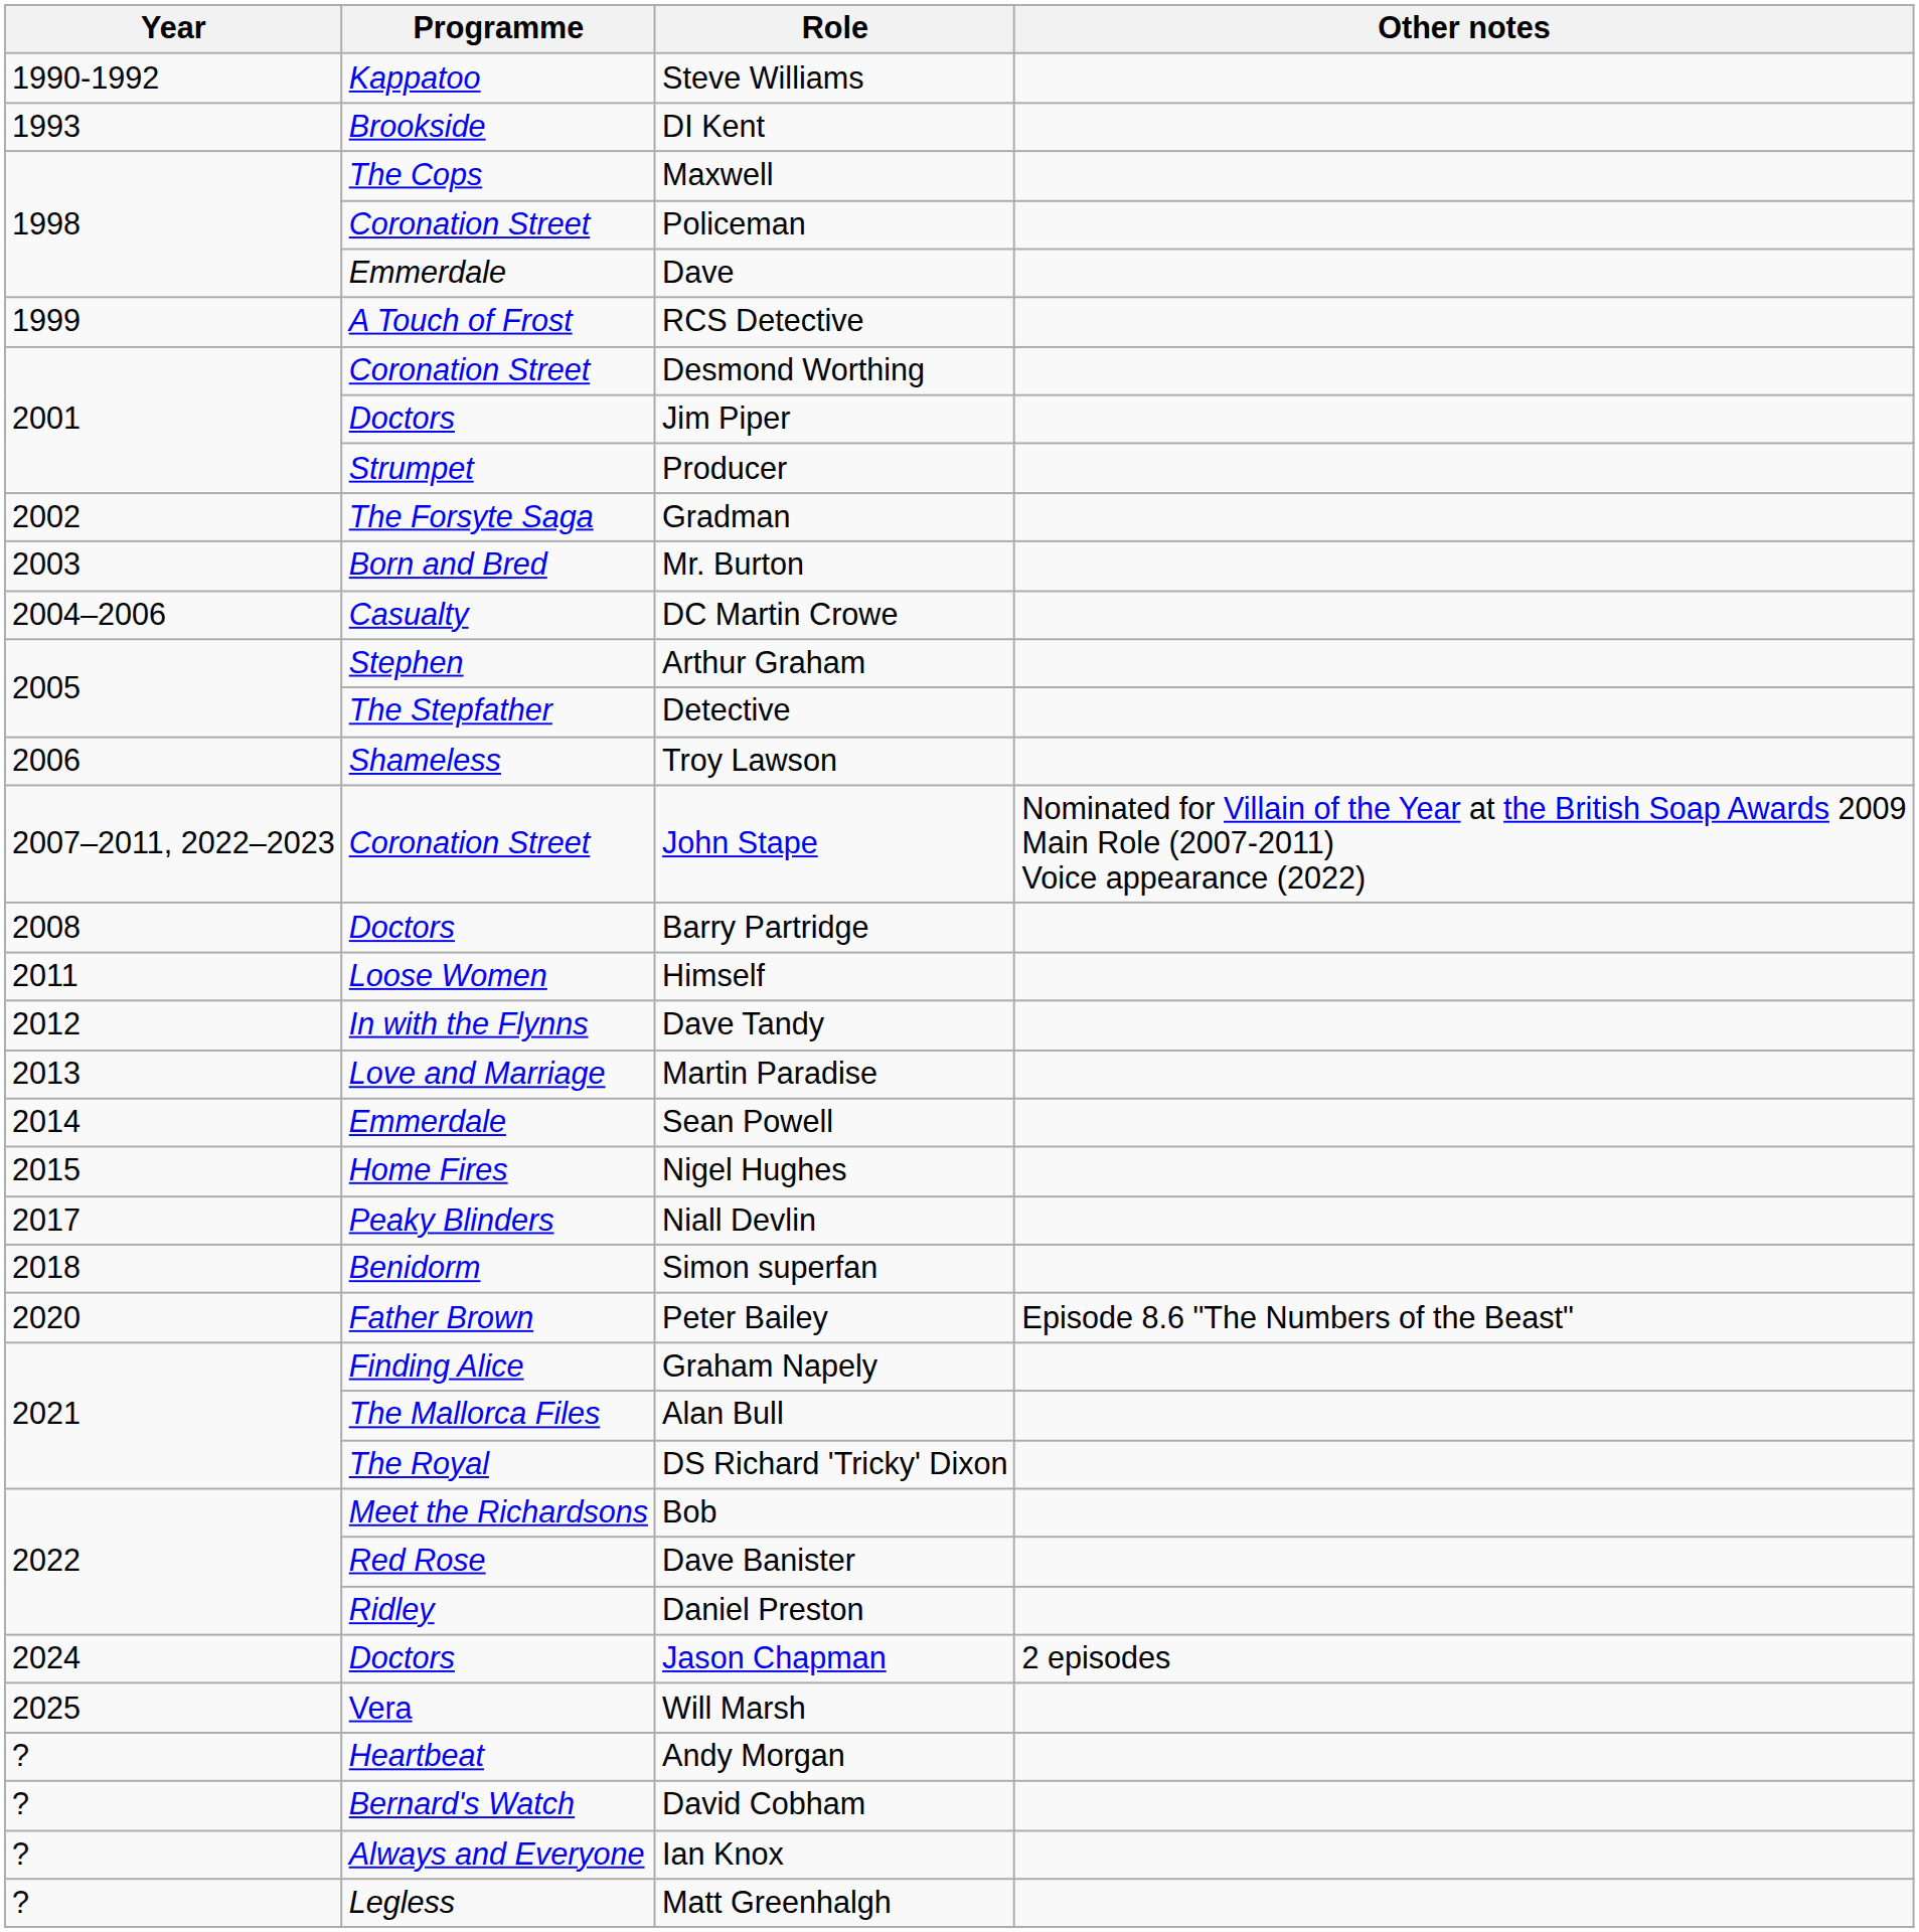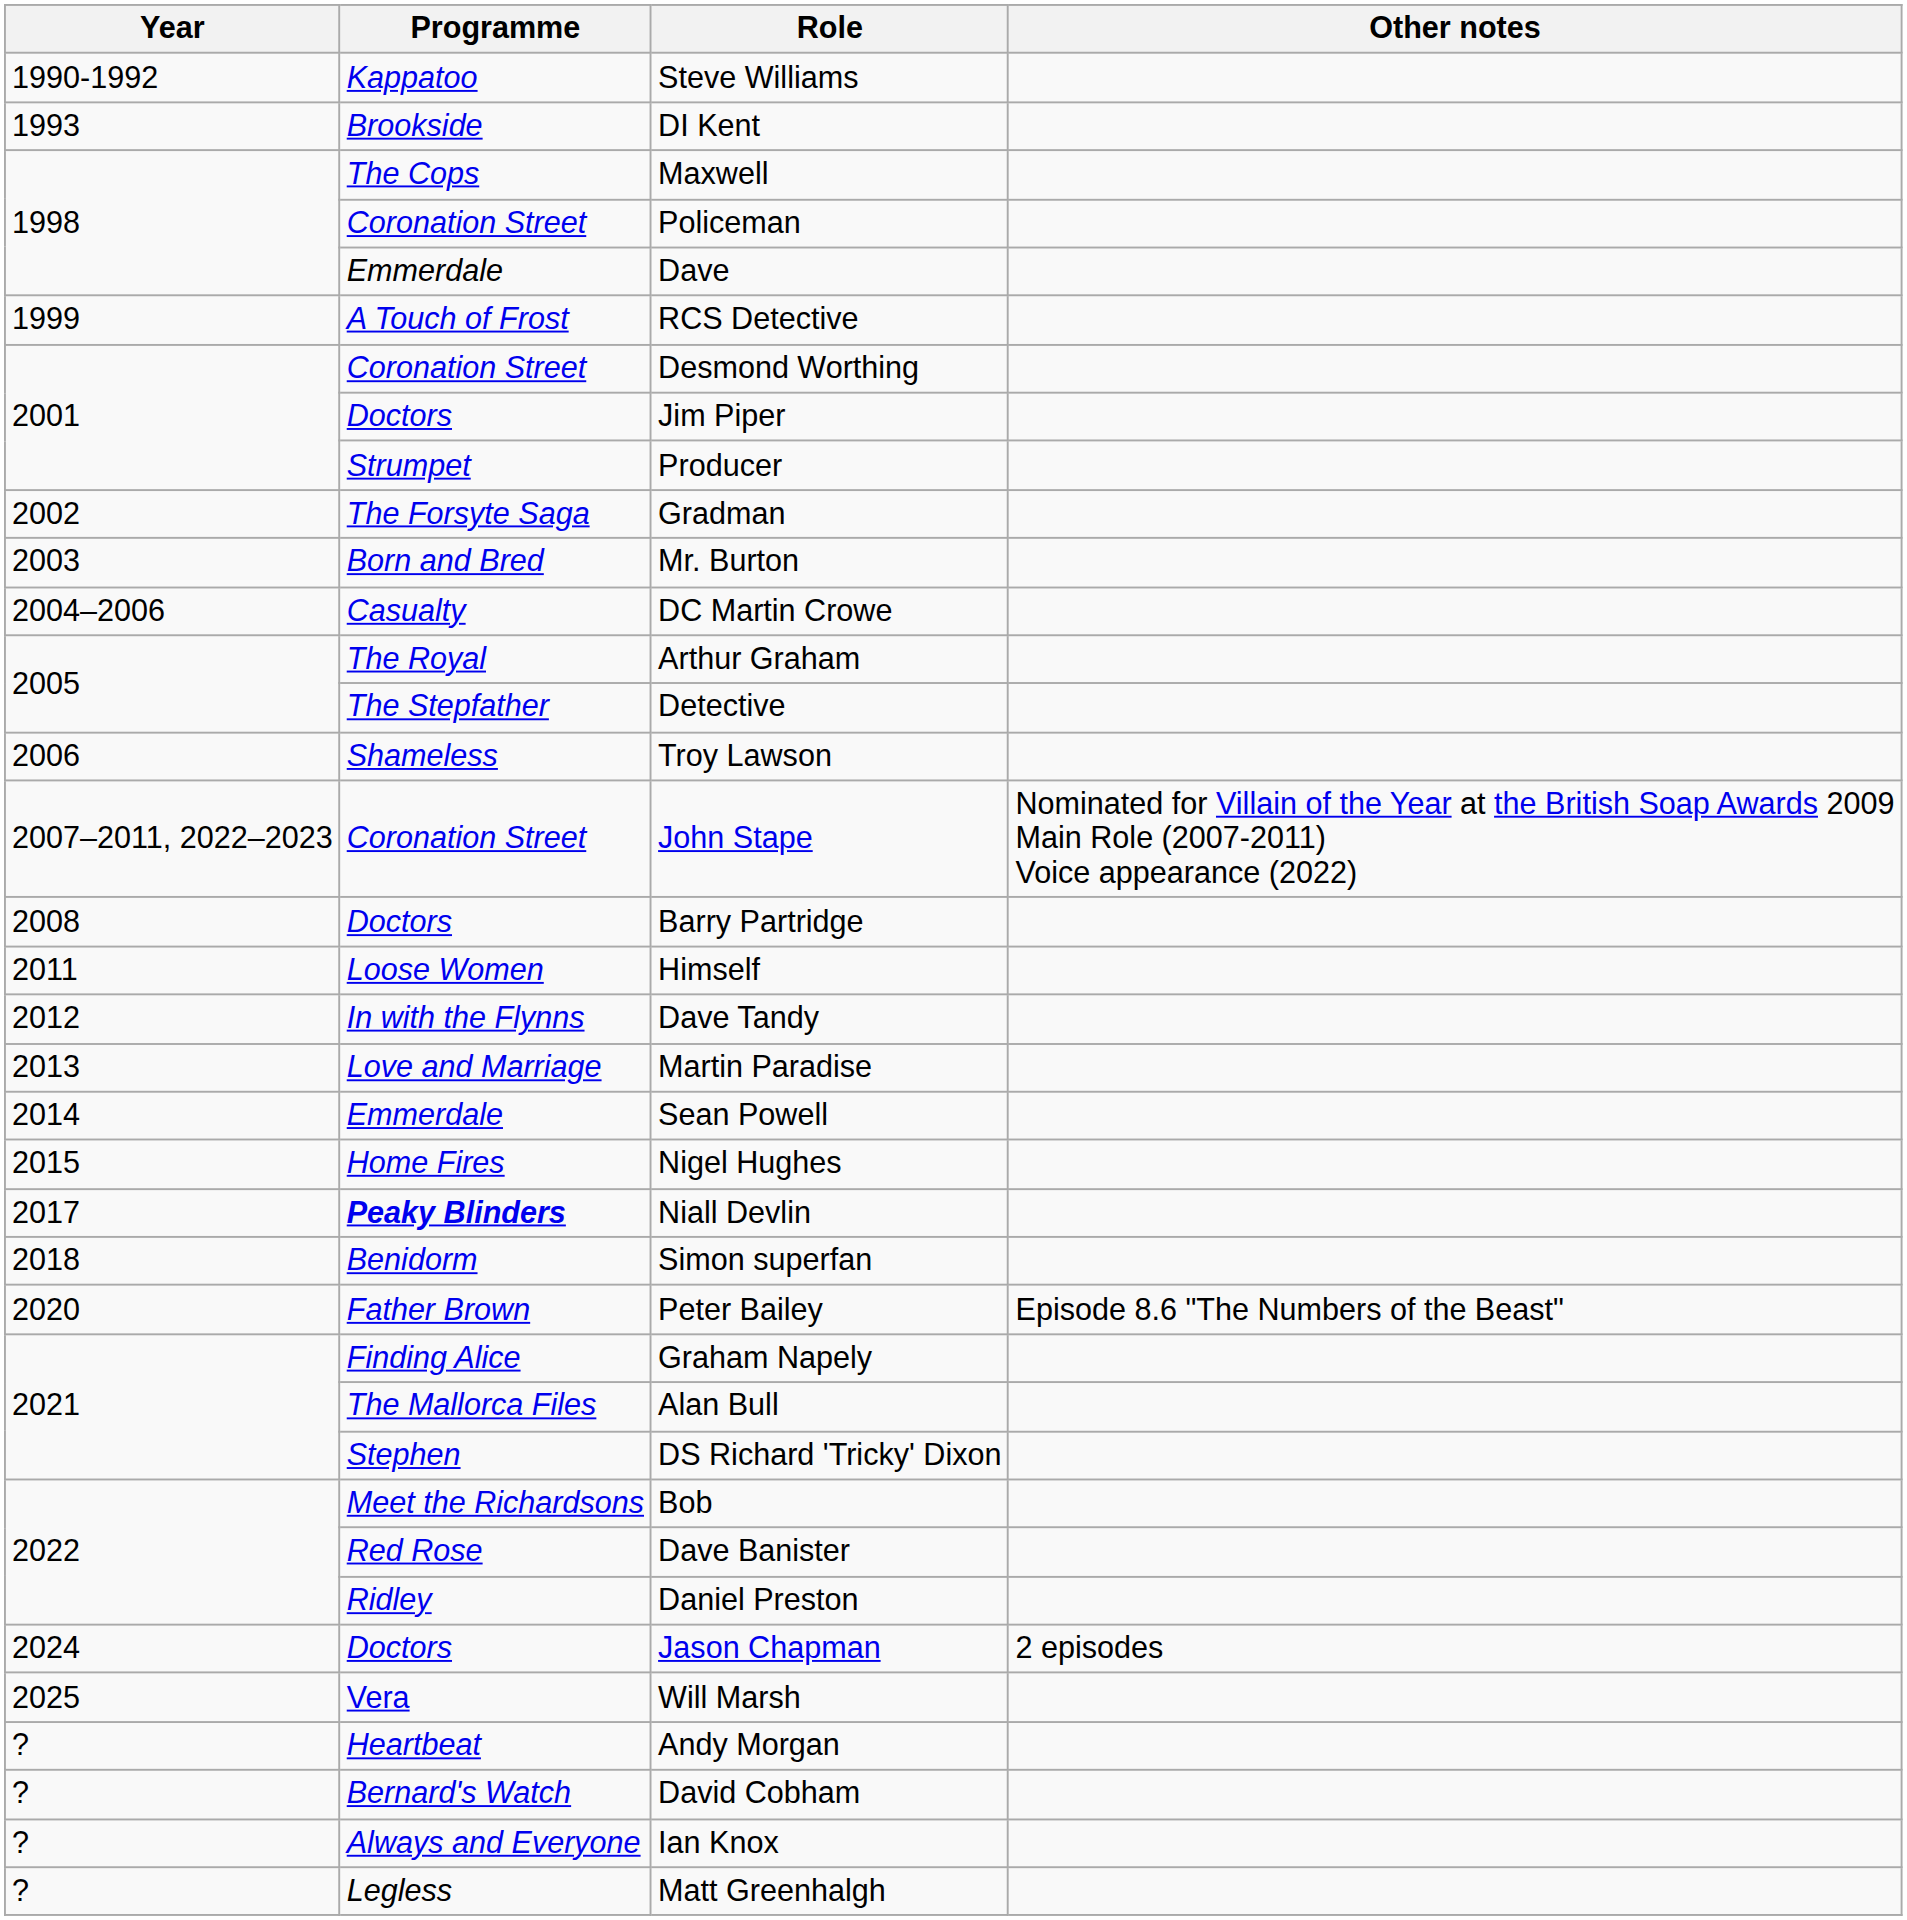Arthur Graham | Programme: Stephen -> The Royal
Niall Devlin | Programme: normal -> bold
DS Richard 'Tricky' Dixon | Programme: The Royal -> Stephen
